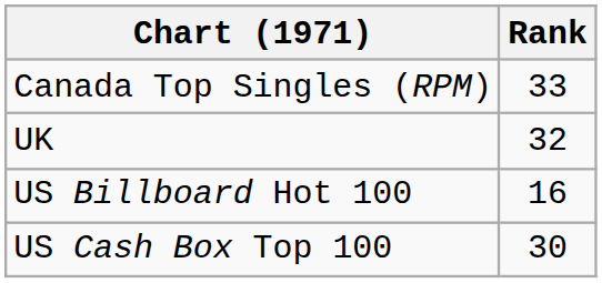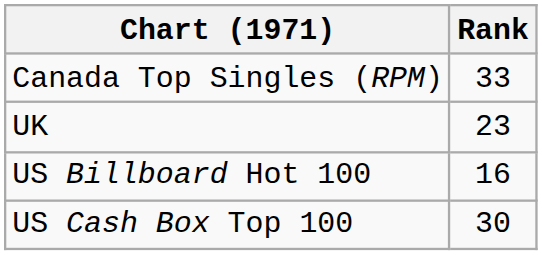UK | Rank: 32 -> 23
